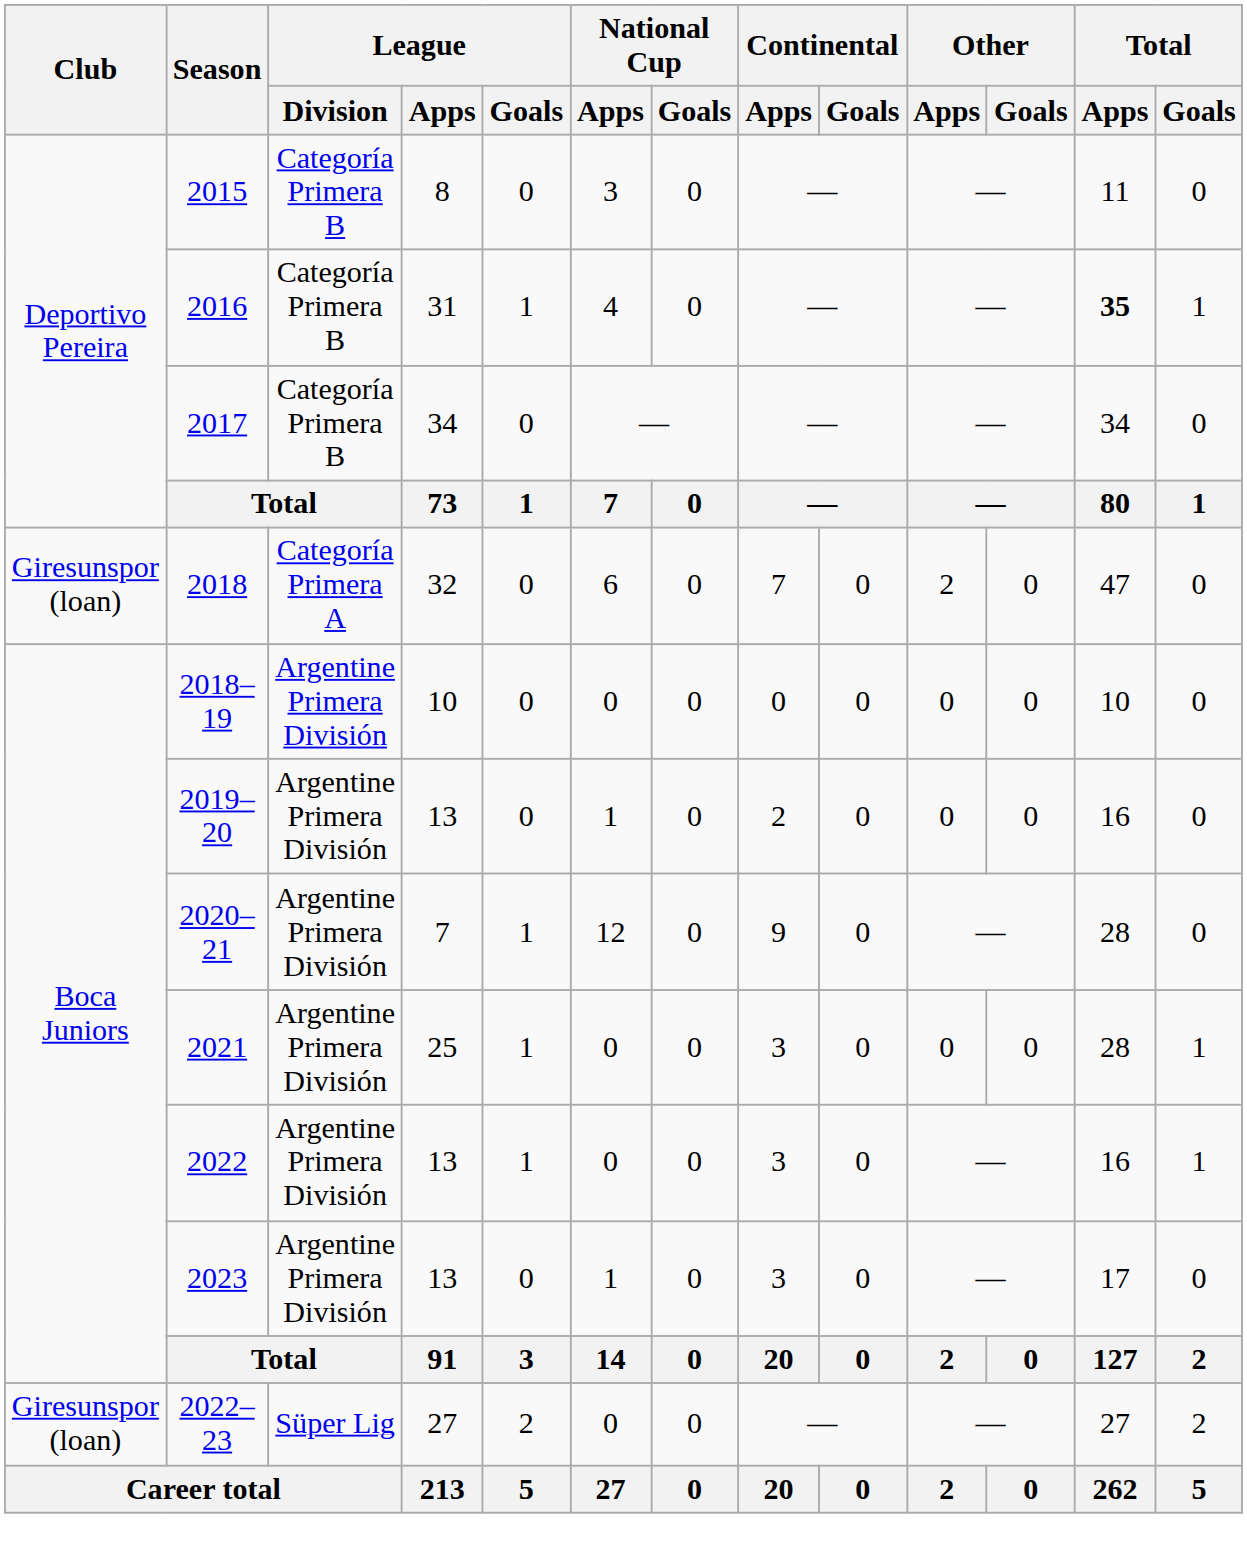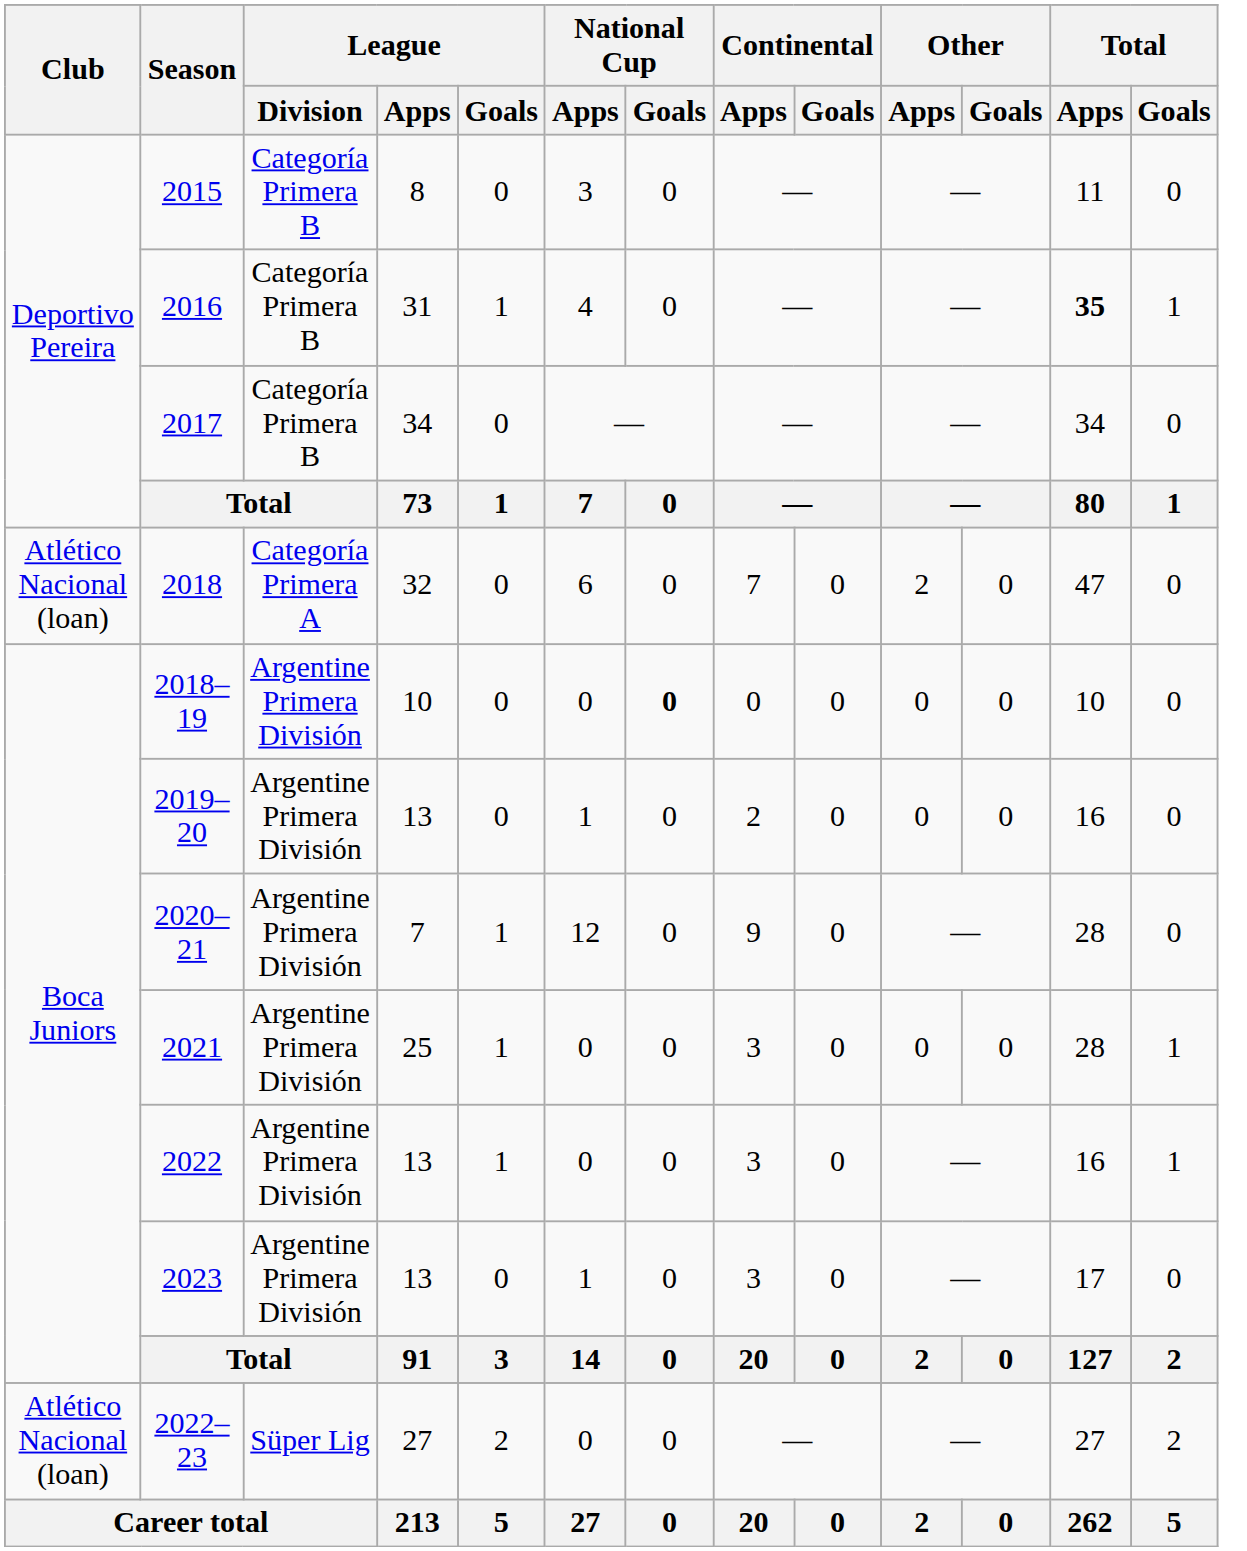2018 | Club: Giresunspor (loan) -> Atlético Nacional (loan)
2018–19 | National Cup / Goals: normal -> bold
2022–23 | Club: Giresunspor (loan) -> Atlético Nacional (loan)
